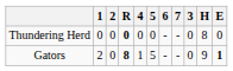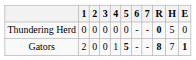columns swapped: 3 <-> R
Thundering Herd | H: 8 -> 5
Gators | 5: normal -> bold
Gators | H: 9 -> 7
